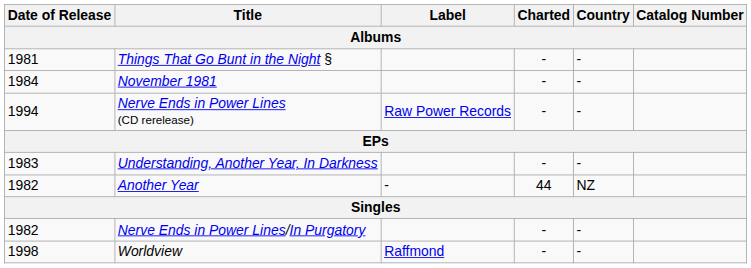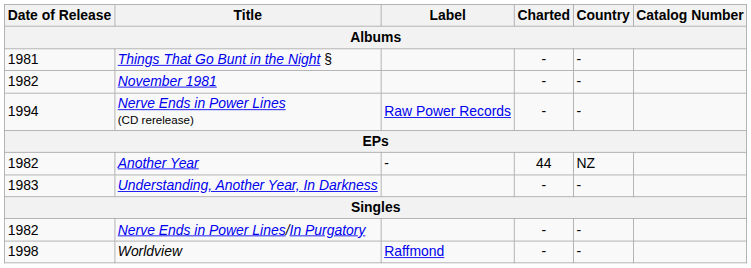November 1981 | Date of Release: 1984 -> 1982
rows swapped: Another Year <-> Understanding, Another Year, In Darkness
